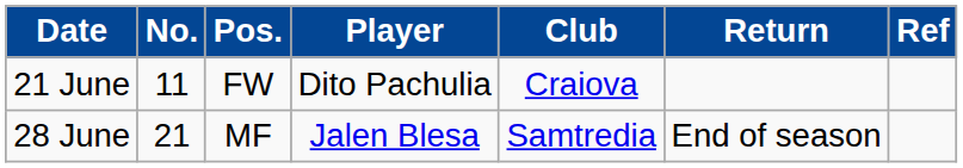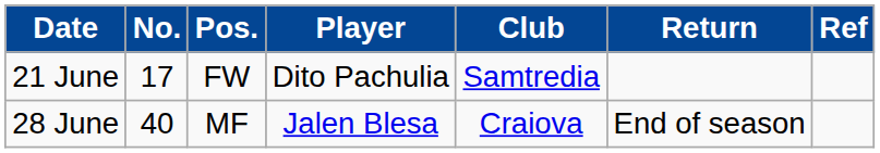21 June | No.: 11 -> 17
21 June | Club: Craiova -> Samtredia
28 June | No.: 21 -> 40
28 June | Club: Samtredia -> Craiova
